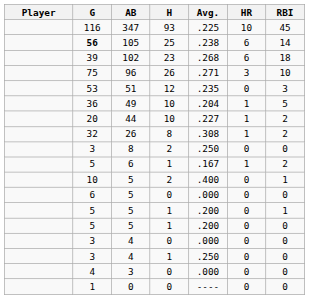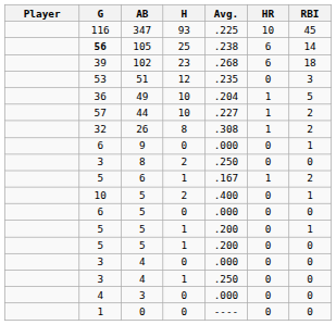- row: 75 | 96 | 26 | .271 | 3 | 10
44 | G: 20 -> 57
+ row: 6 | 9 | 0 | .000 | 0 | 1
